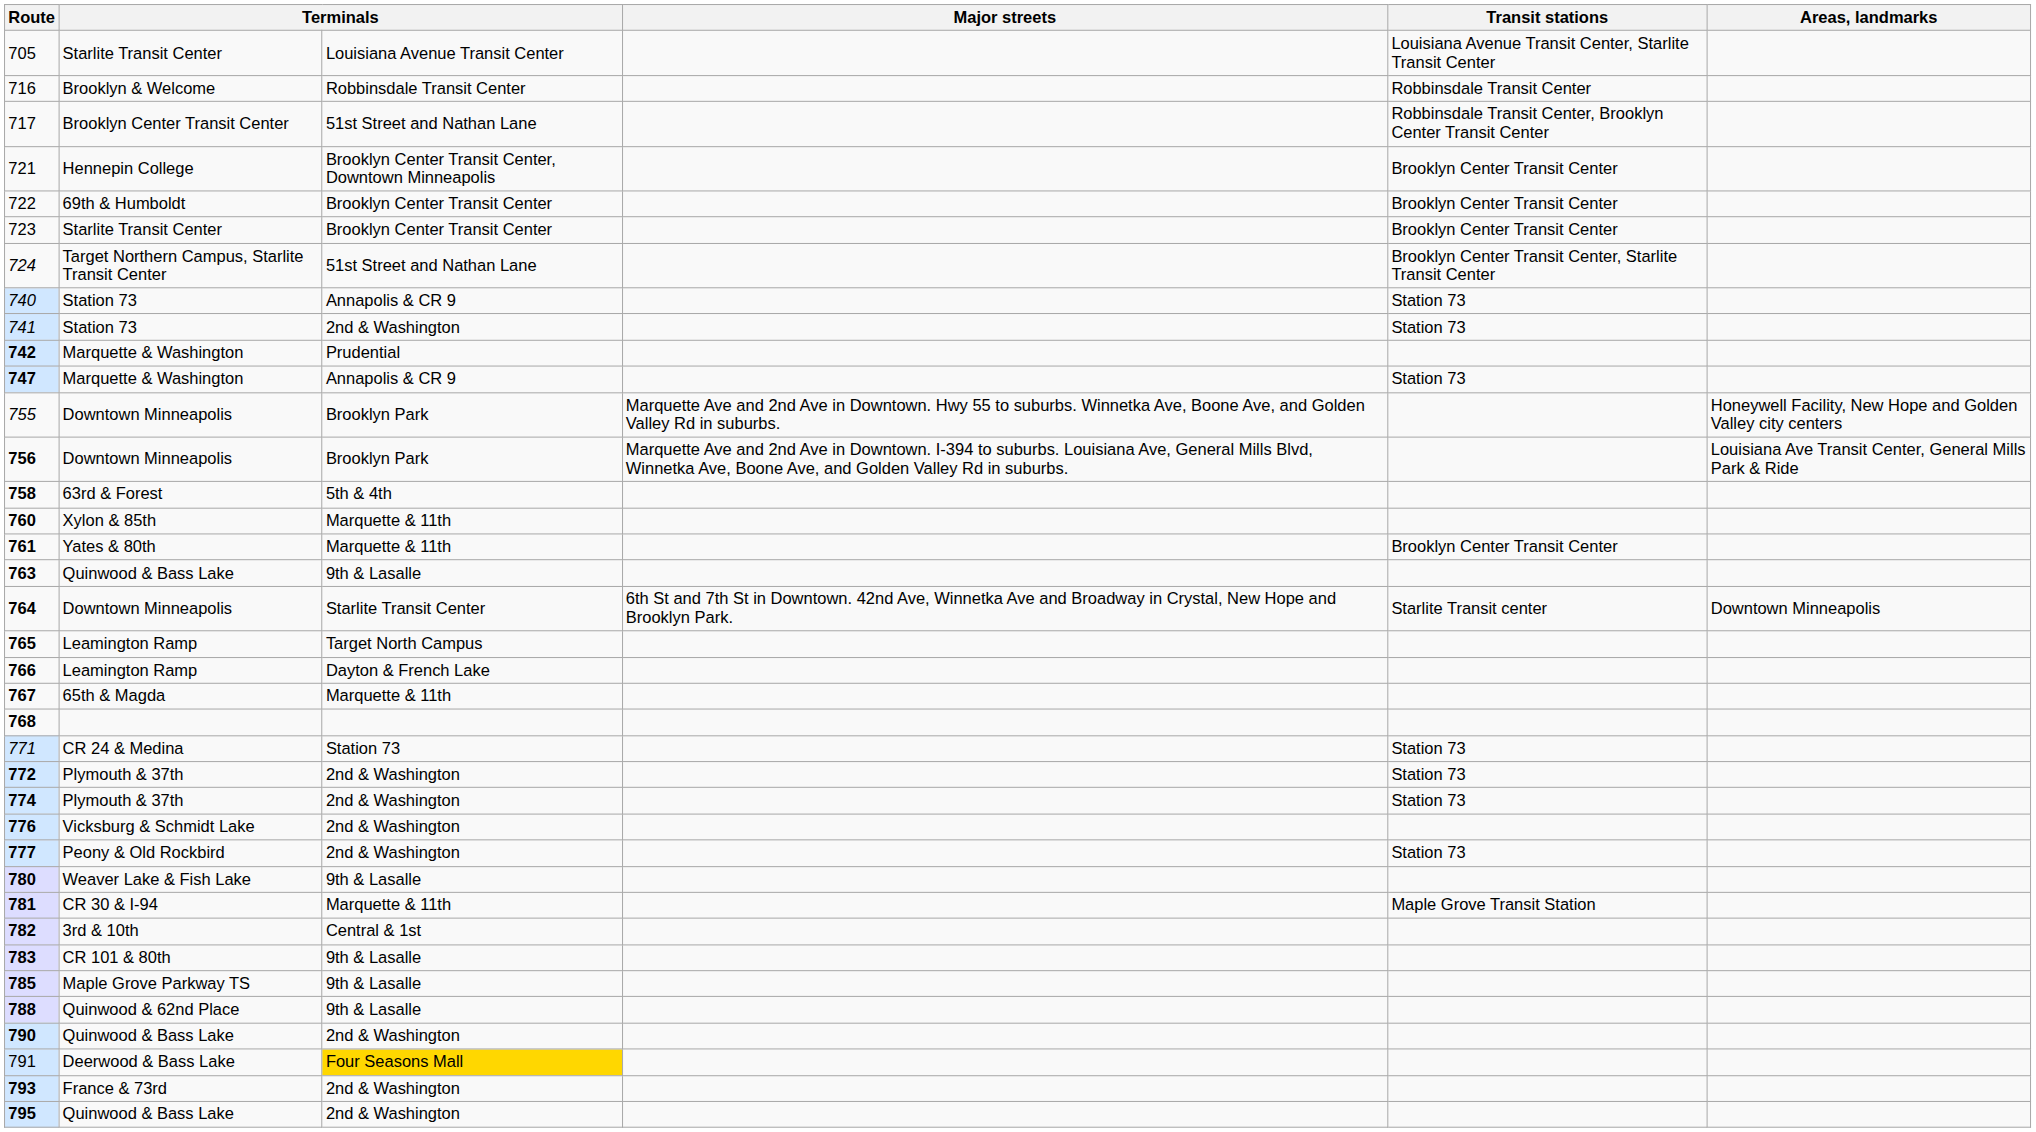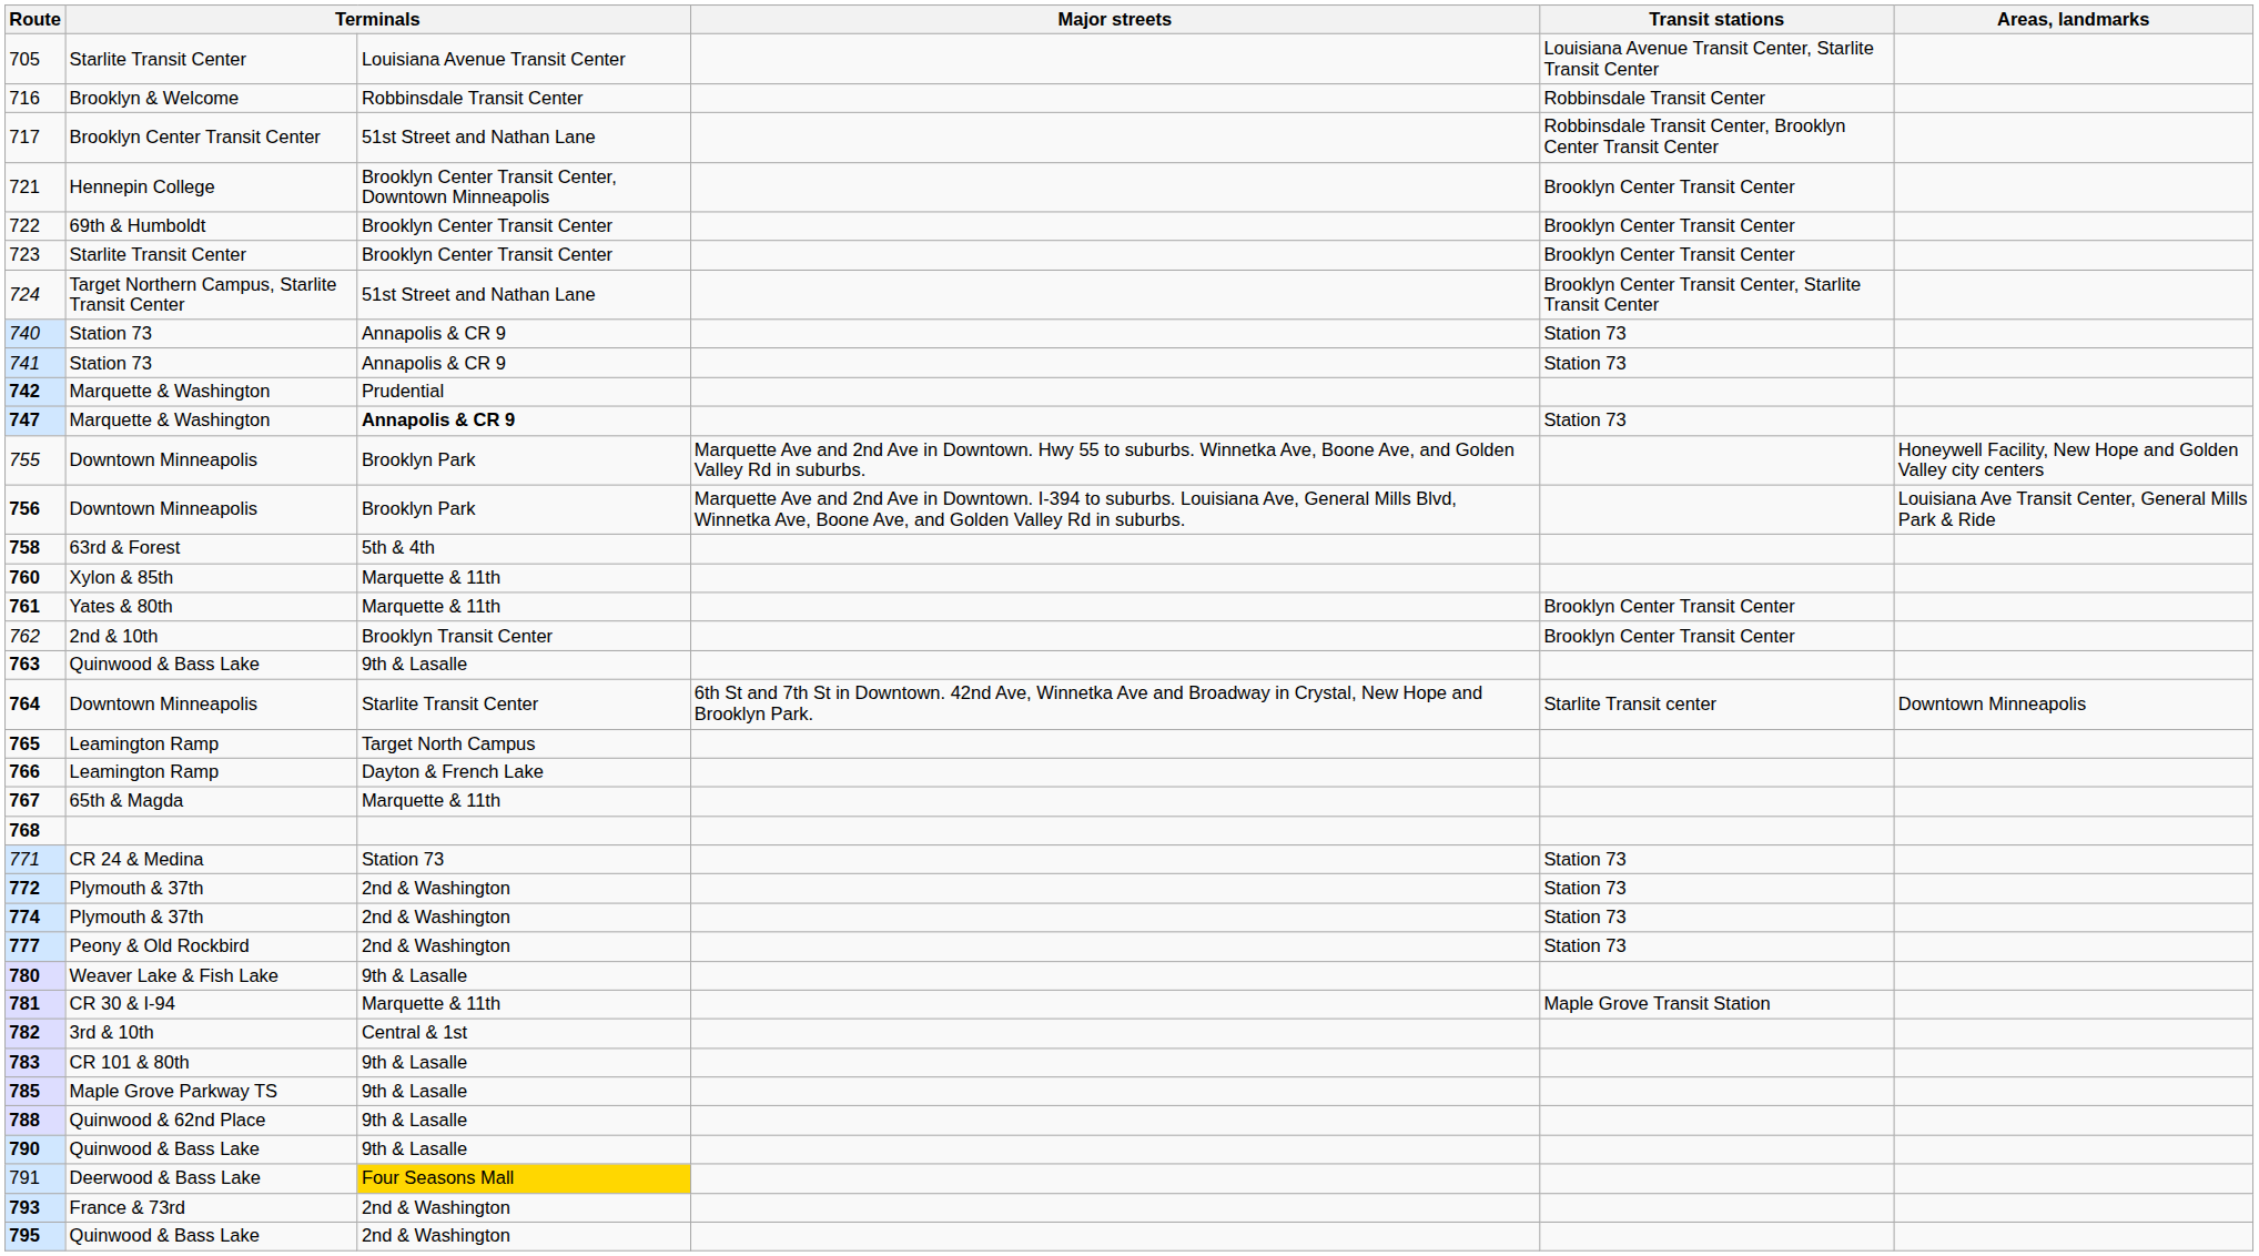741 | column 3: 2nd & Washington -> Annapolis & CR 9
747 | column 3: normal -> bold
+ row: 762 | 2nd & 10th | Brooklyn Transit Center | Brooklyn Center Transit Center
- row: 776 | Vicksburg & Schmidt Lake | 2nd & Washington
790 | column 3: 2nd & Washington -> 9th & Lasalle
